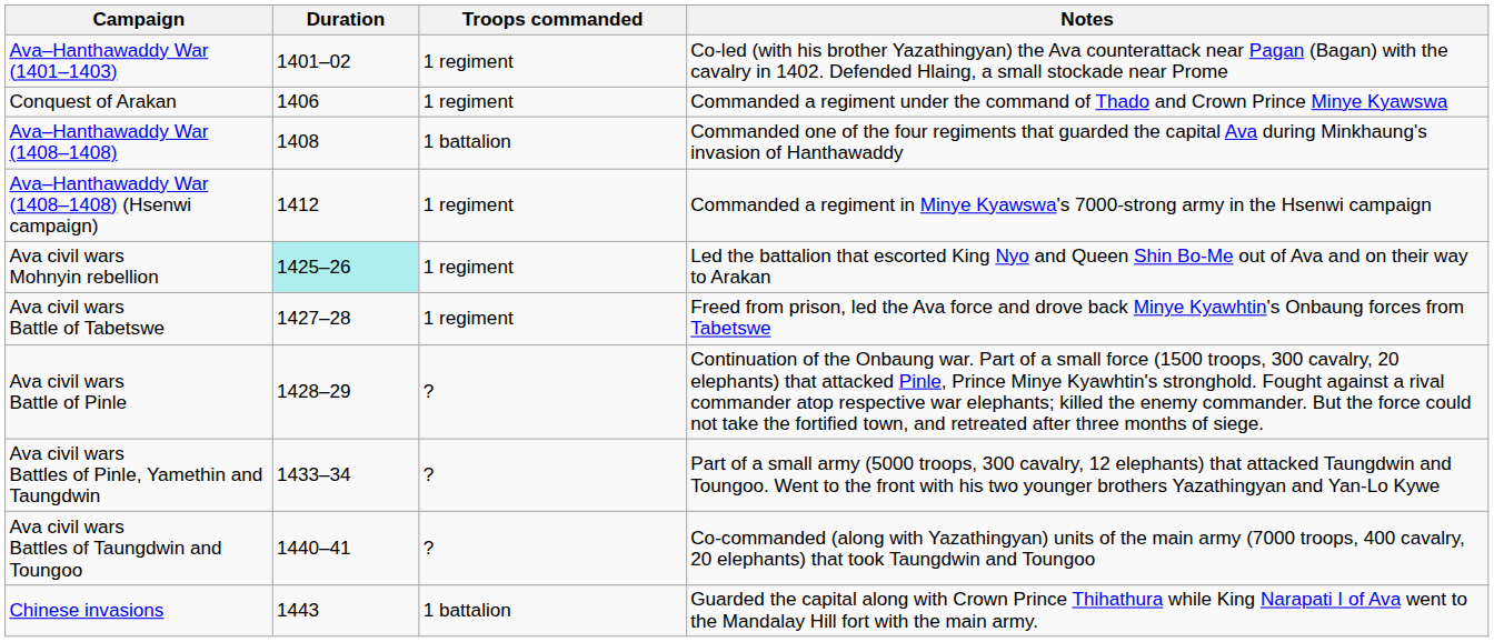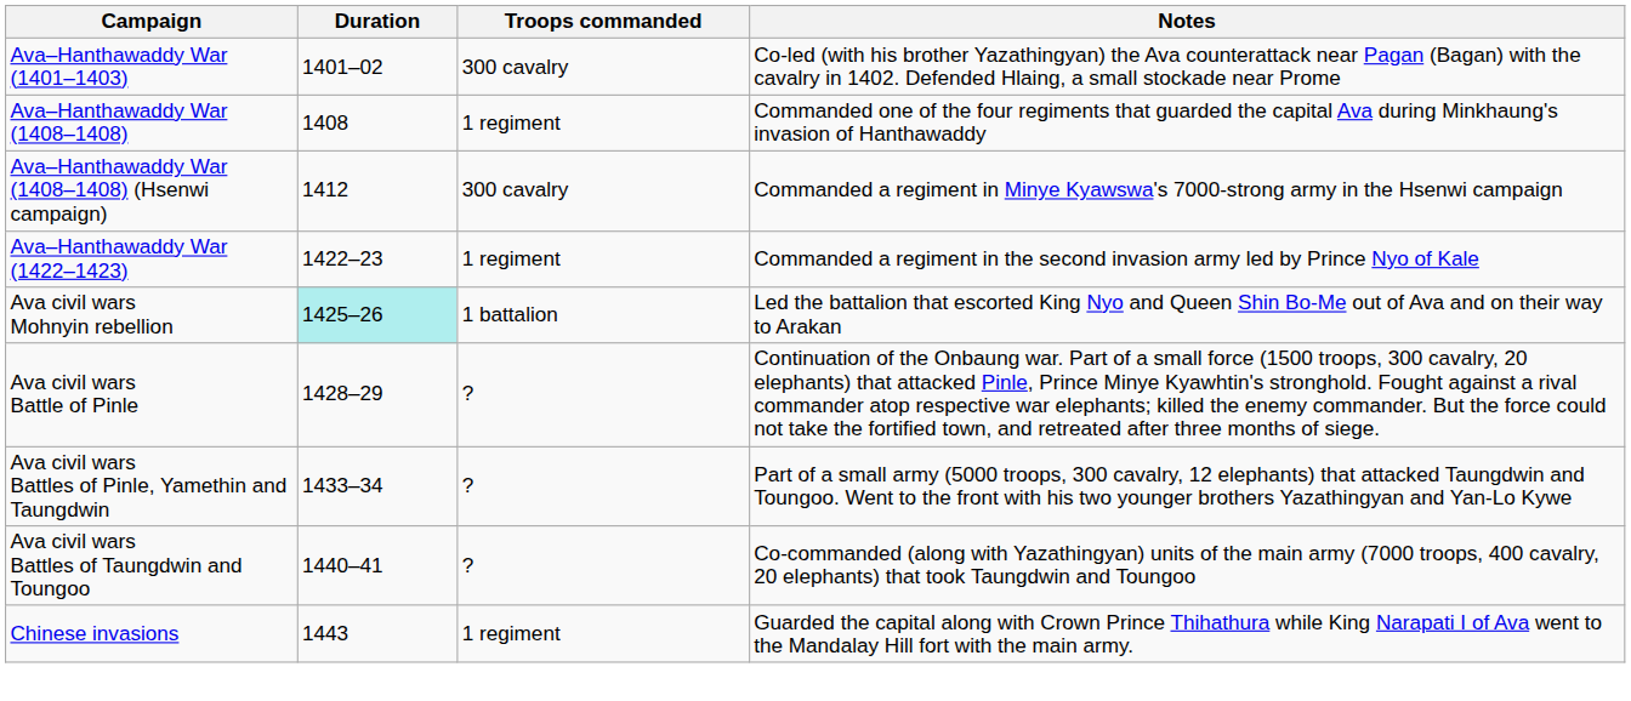Ava–Hanthawaddy War (1401–1403) | Troops commanded: 1 regiment -> 300 cavalry
- row: Conquest of Arakan | 1406 | 1 regiment | Commanded a regiment under the command of Thado and Crown Prince Minye Kyawswa
Ava–Hanthawaddy War (1408–1408) | Troops commanded: 1 battalion -> 1 regiment
Ava–Hanthawaddy War (1408–1408) (Hsenwi campaign) | Troops commanded: 1 regiment -> 300 cavalry
+ row: Ava–Hanthawaddy War (1422–1423) | 1422–23 | 1 regiment | Commanded a regiment in the second invasion army led by Prince Nyo of Kale
Ava civil wars Mohnyin rebellion | Troops commanded: 1 regiment -> 1 battalion
- row: Ava civil wars Battle of Tabetswe | 1427–28 | 1 regiment | Freed from prison, led the Ava force and drove back Minye Kyawhtin's Onbaung forces from Tabetswe
Chinese invasions | Troops commanded: 1 battalion -> 1 regiment
